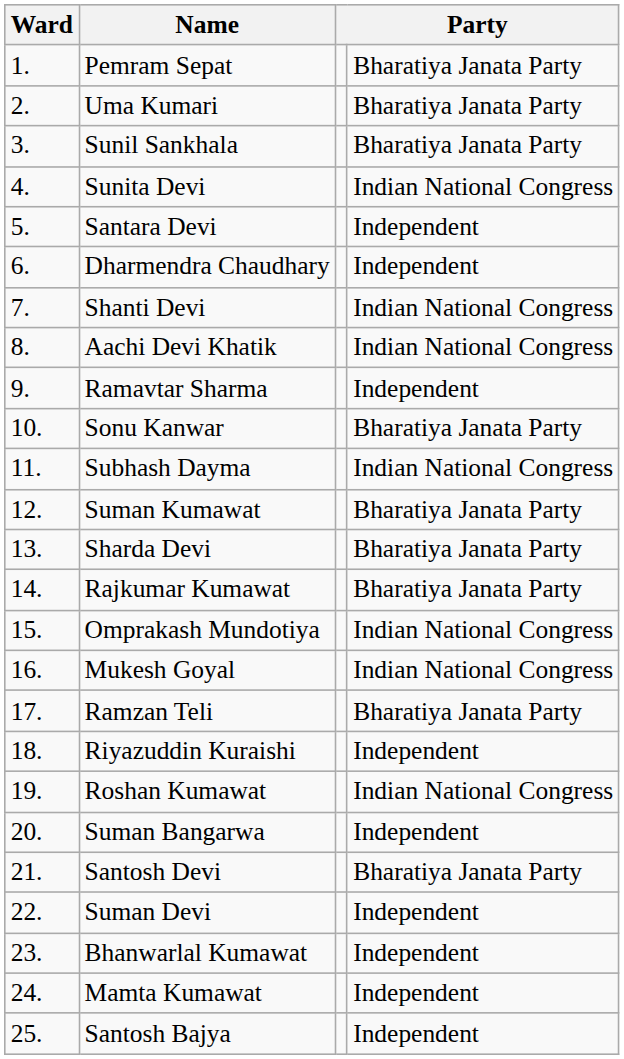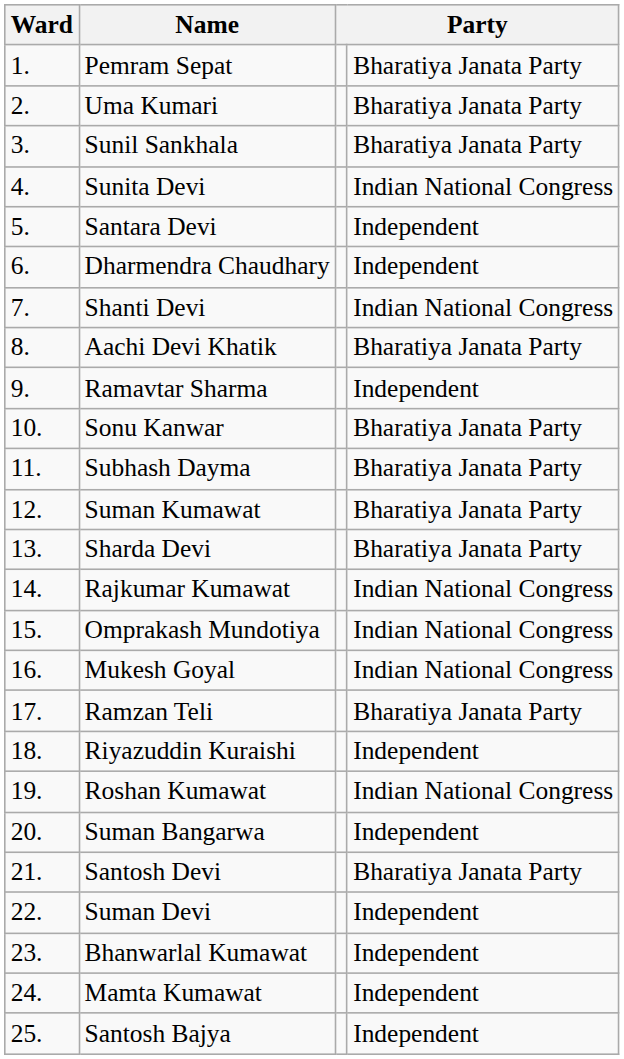Aachi Devi Khatik | column 4: Indian National Congress -> Bharatiya Janata Party
Subhash Dayma | column 4: Indian National Congress -> Bharatiya Janata Party
Rajkumar Kumawat | column 4: Bharatiya Janata Party -> Indian National Congress
